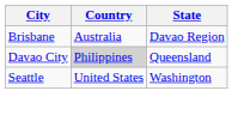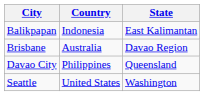+ row: Balikpapan | Indonesia | East Kalimantan
Davao City | Country: lightgrey background -> no background
